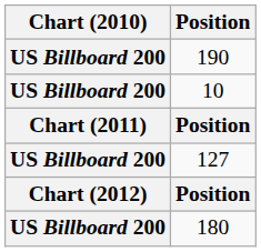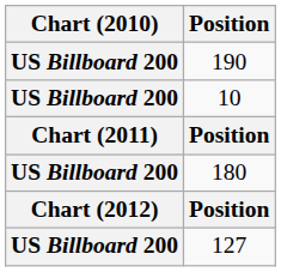rows swapped: 127 <-> 180
